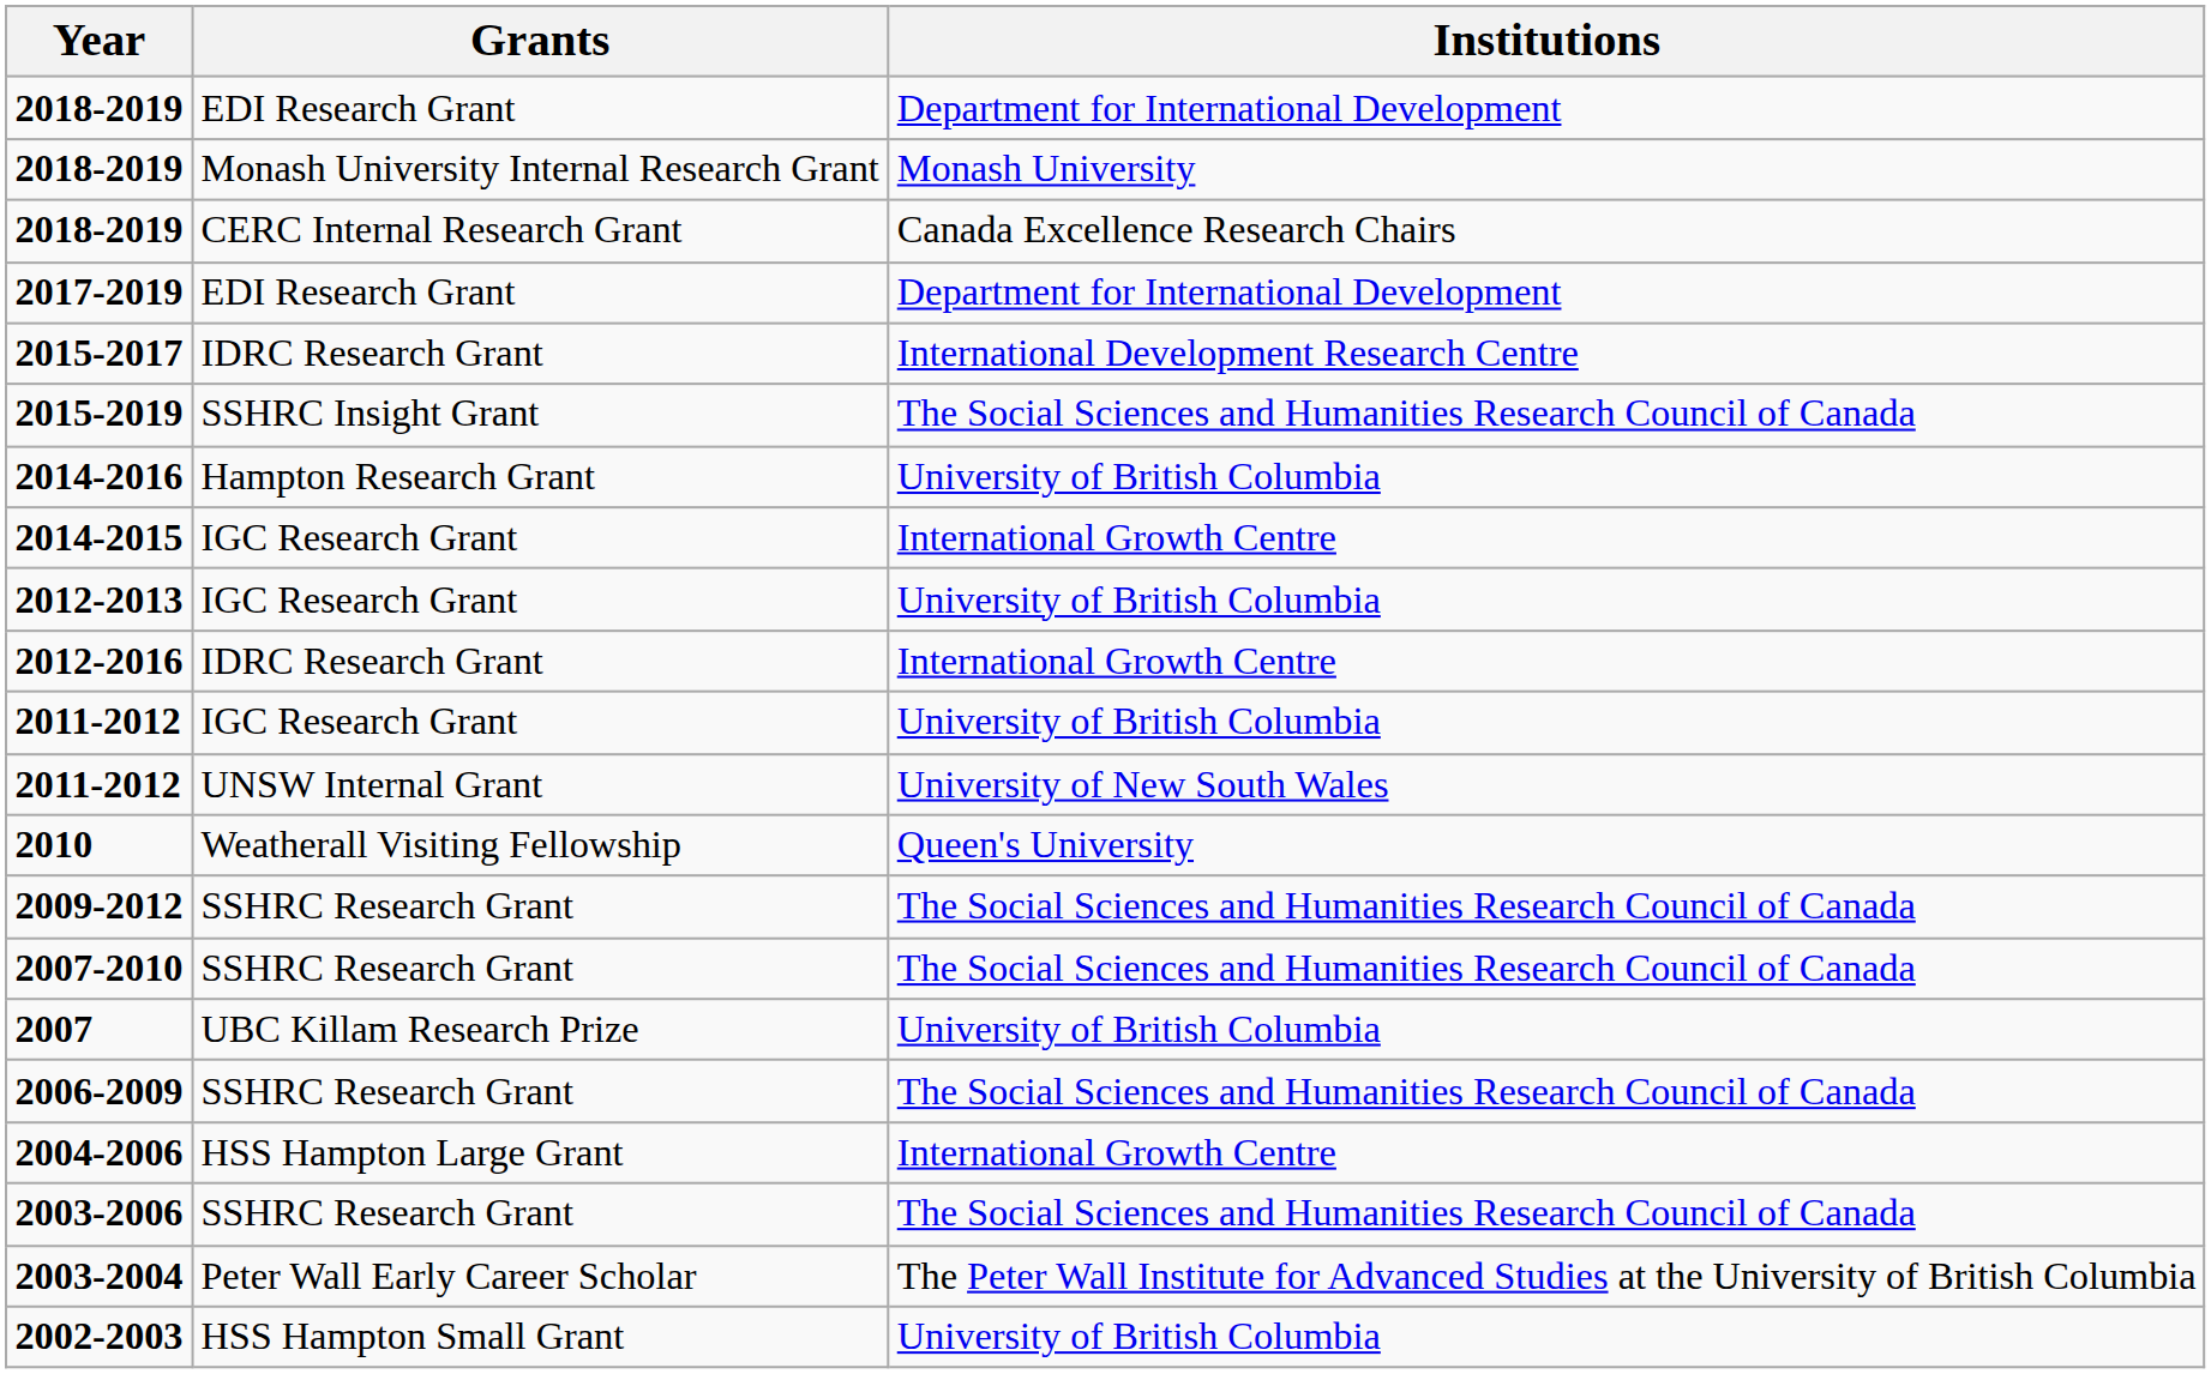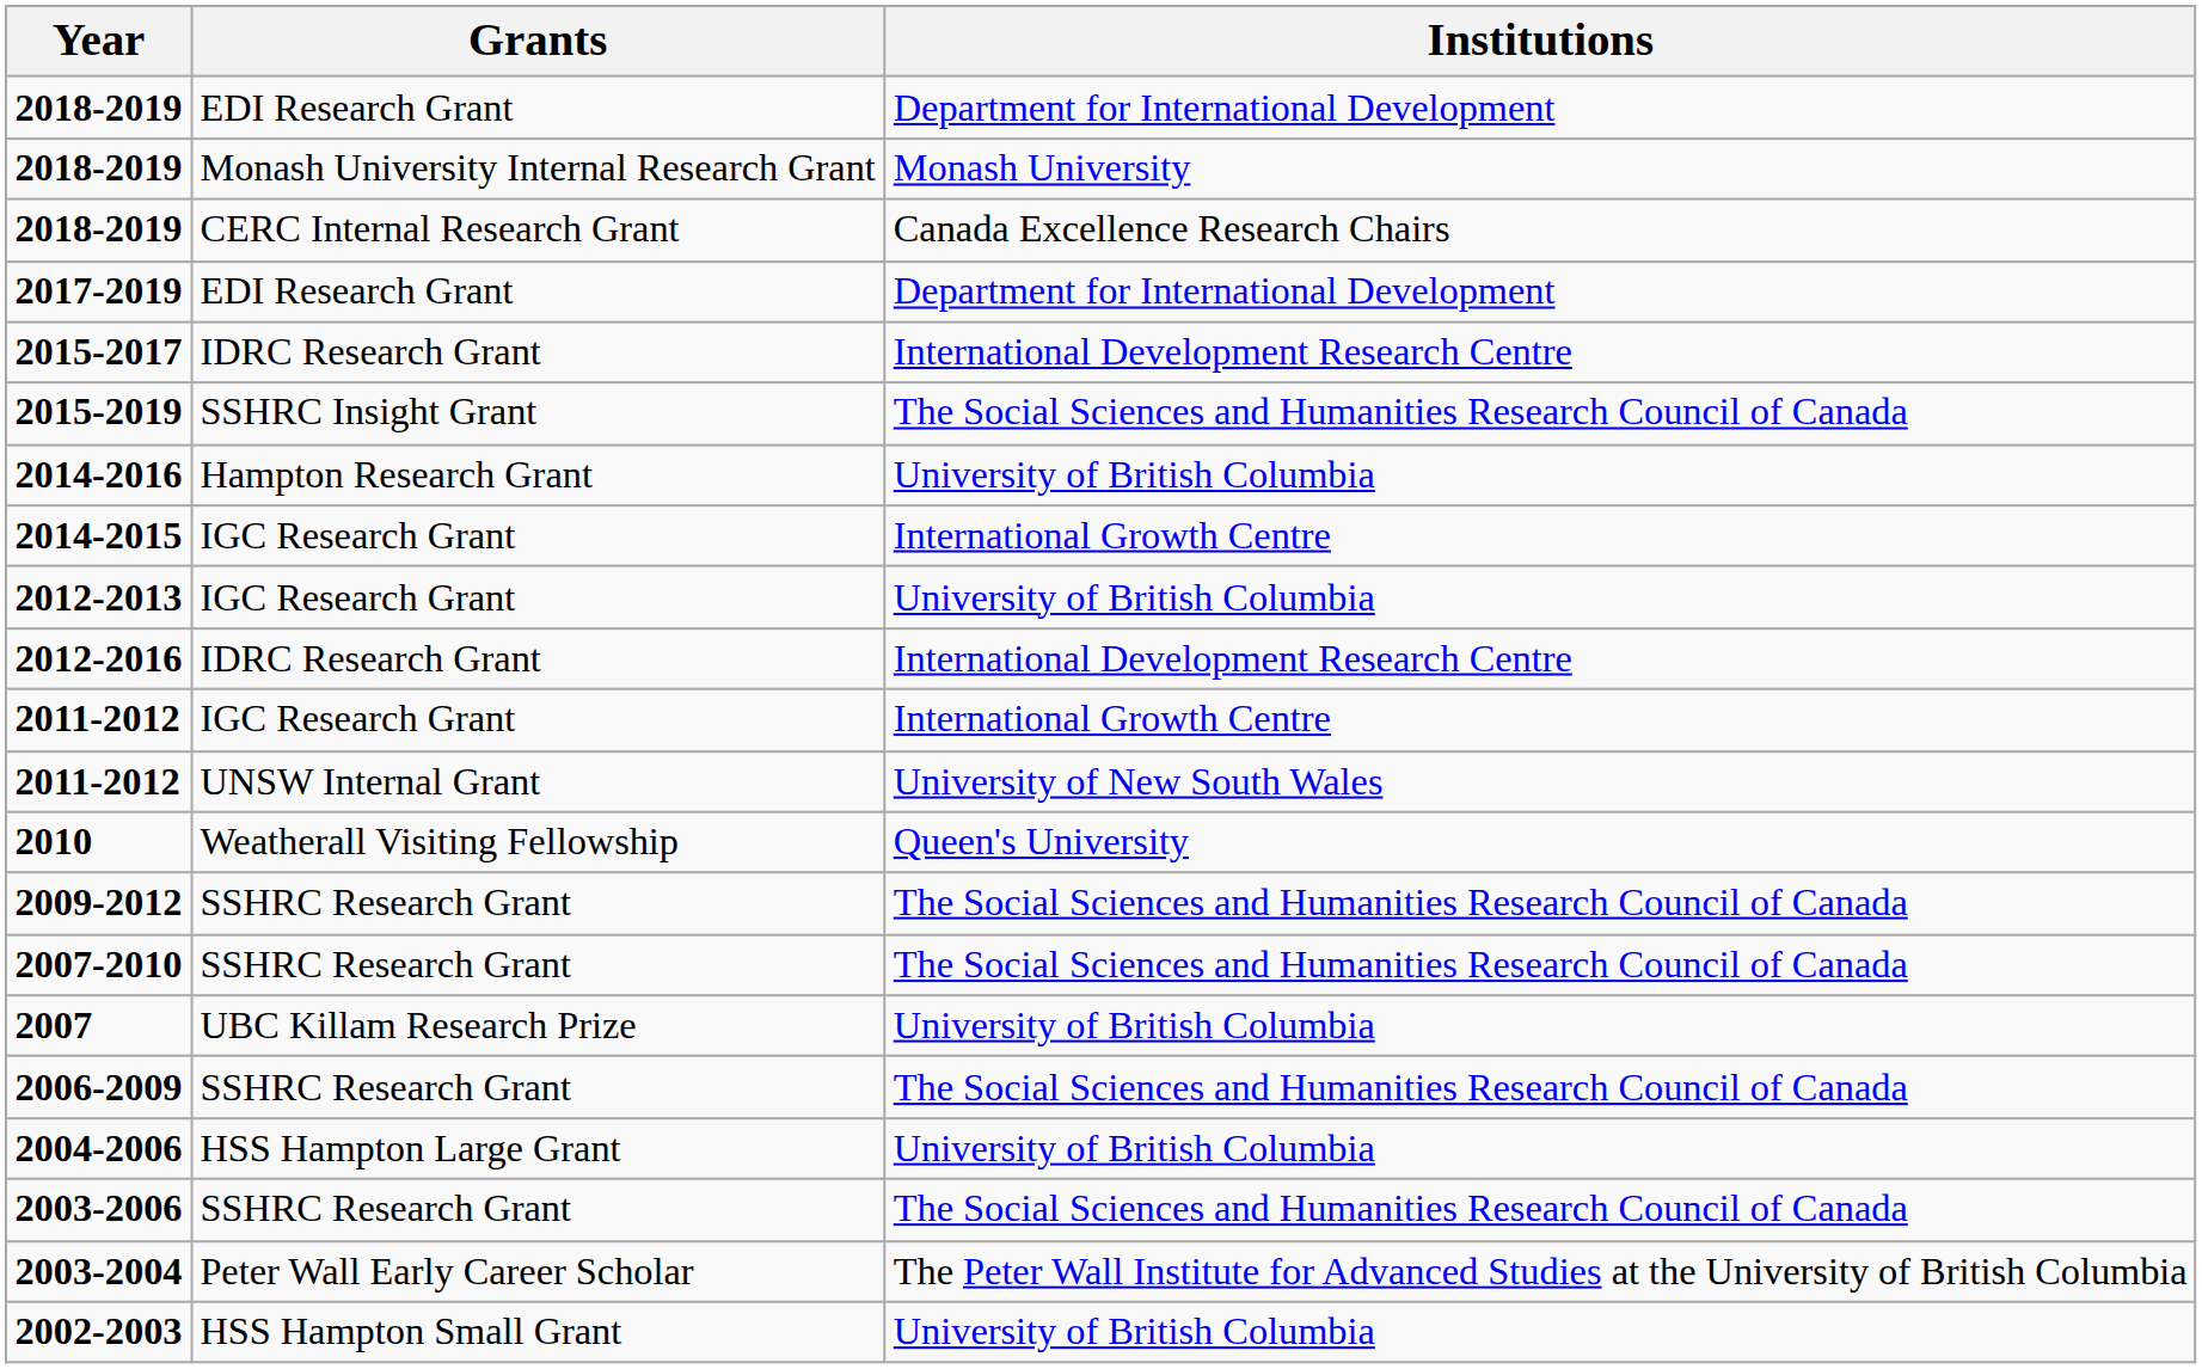2012-2016 | Institutions: International Growth Centre -> International Development Research Centre
2011-2012 / IGC Research Grant | Institutions: University of British Columbia -> International Growth Centre
2004-2006 | Institutions: International Growth Centre -> University of British Columbia
